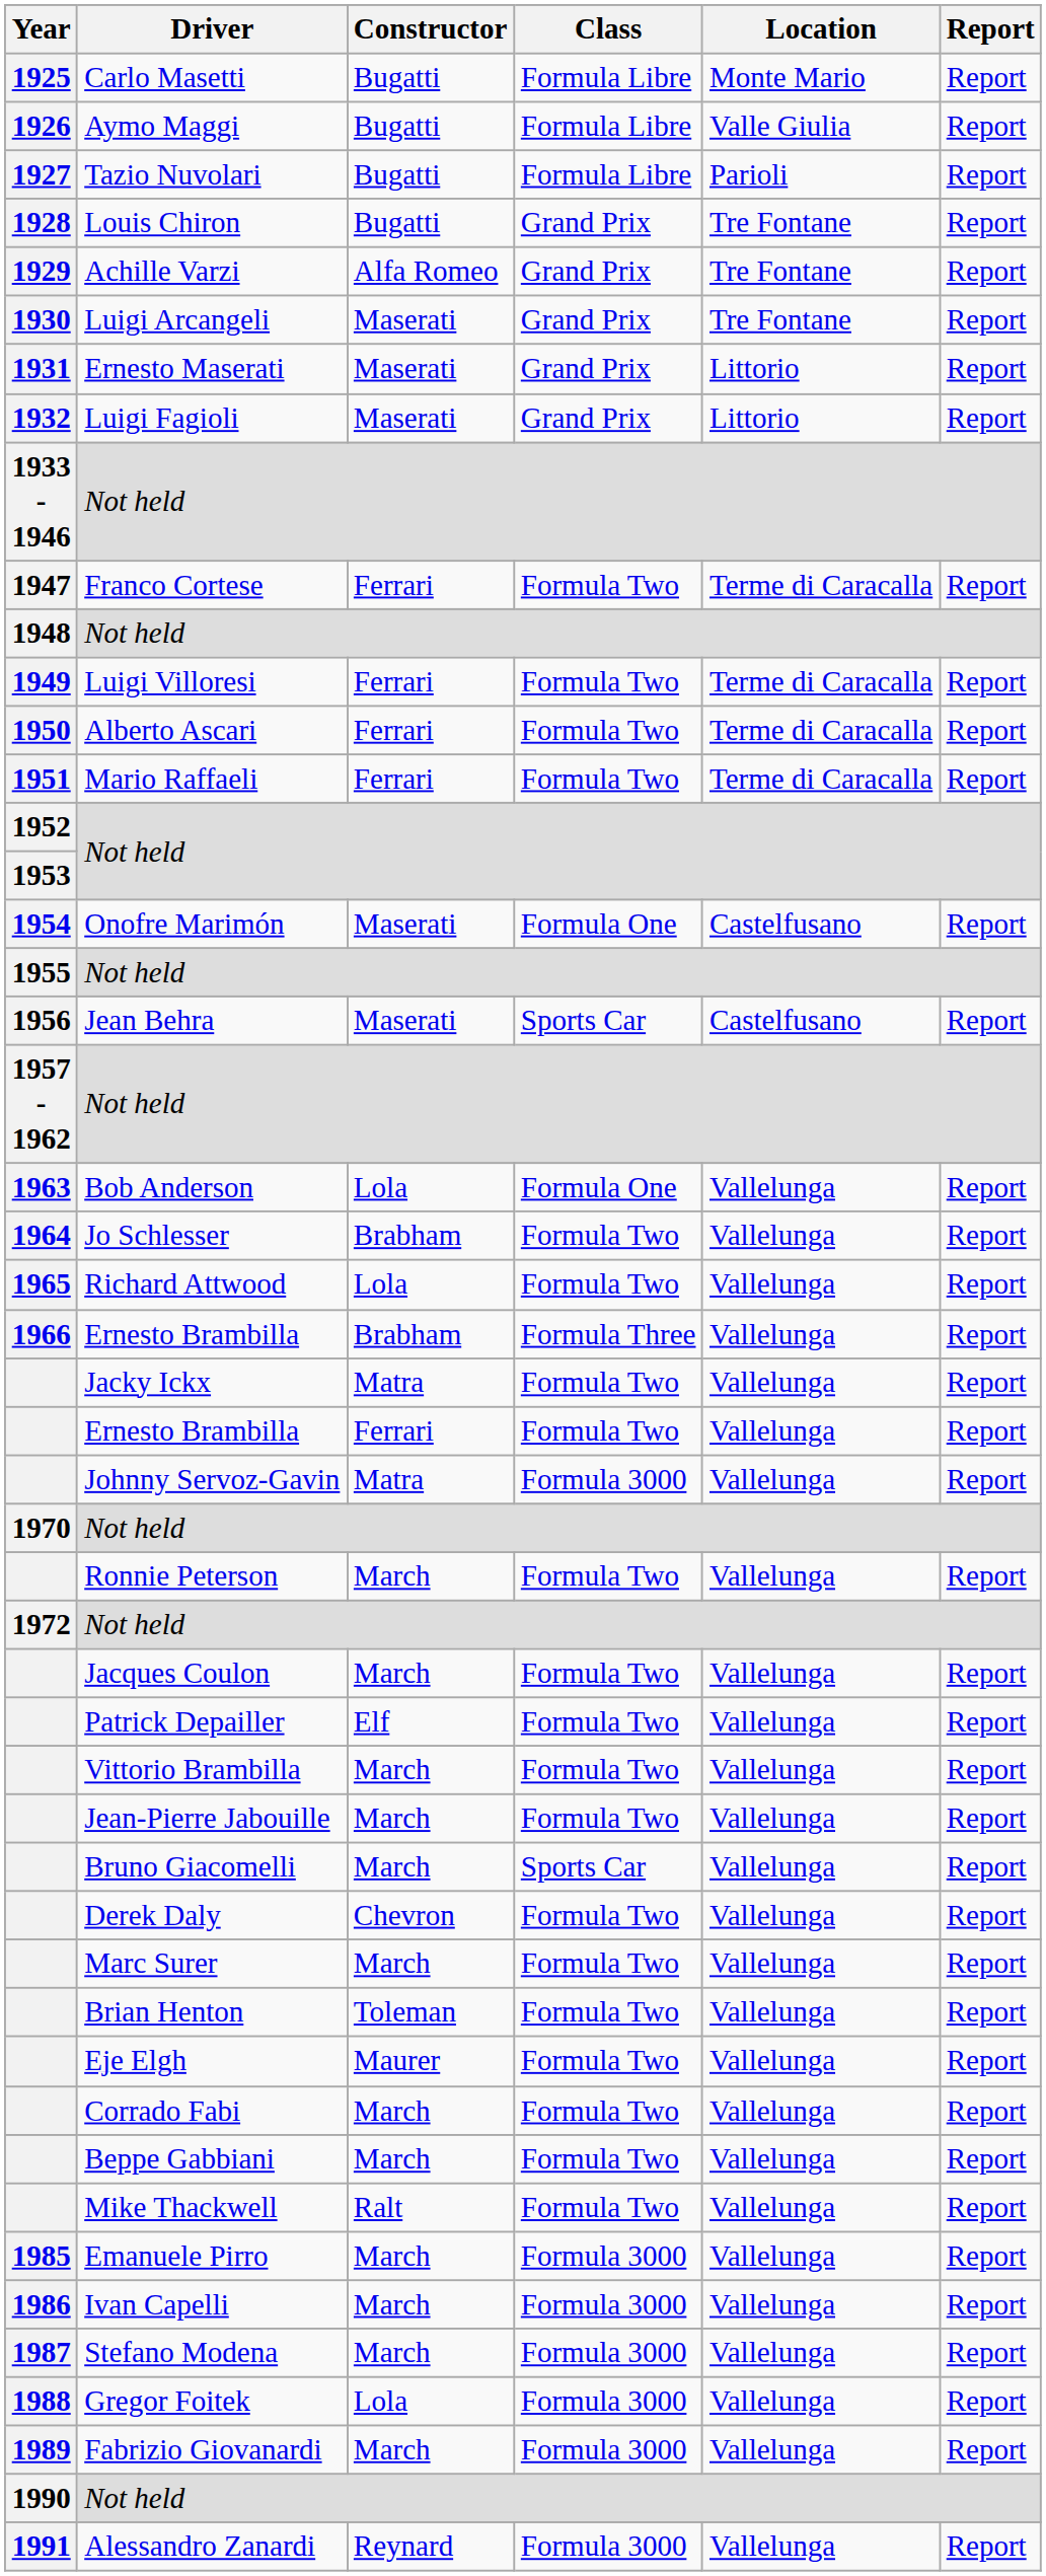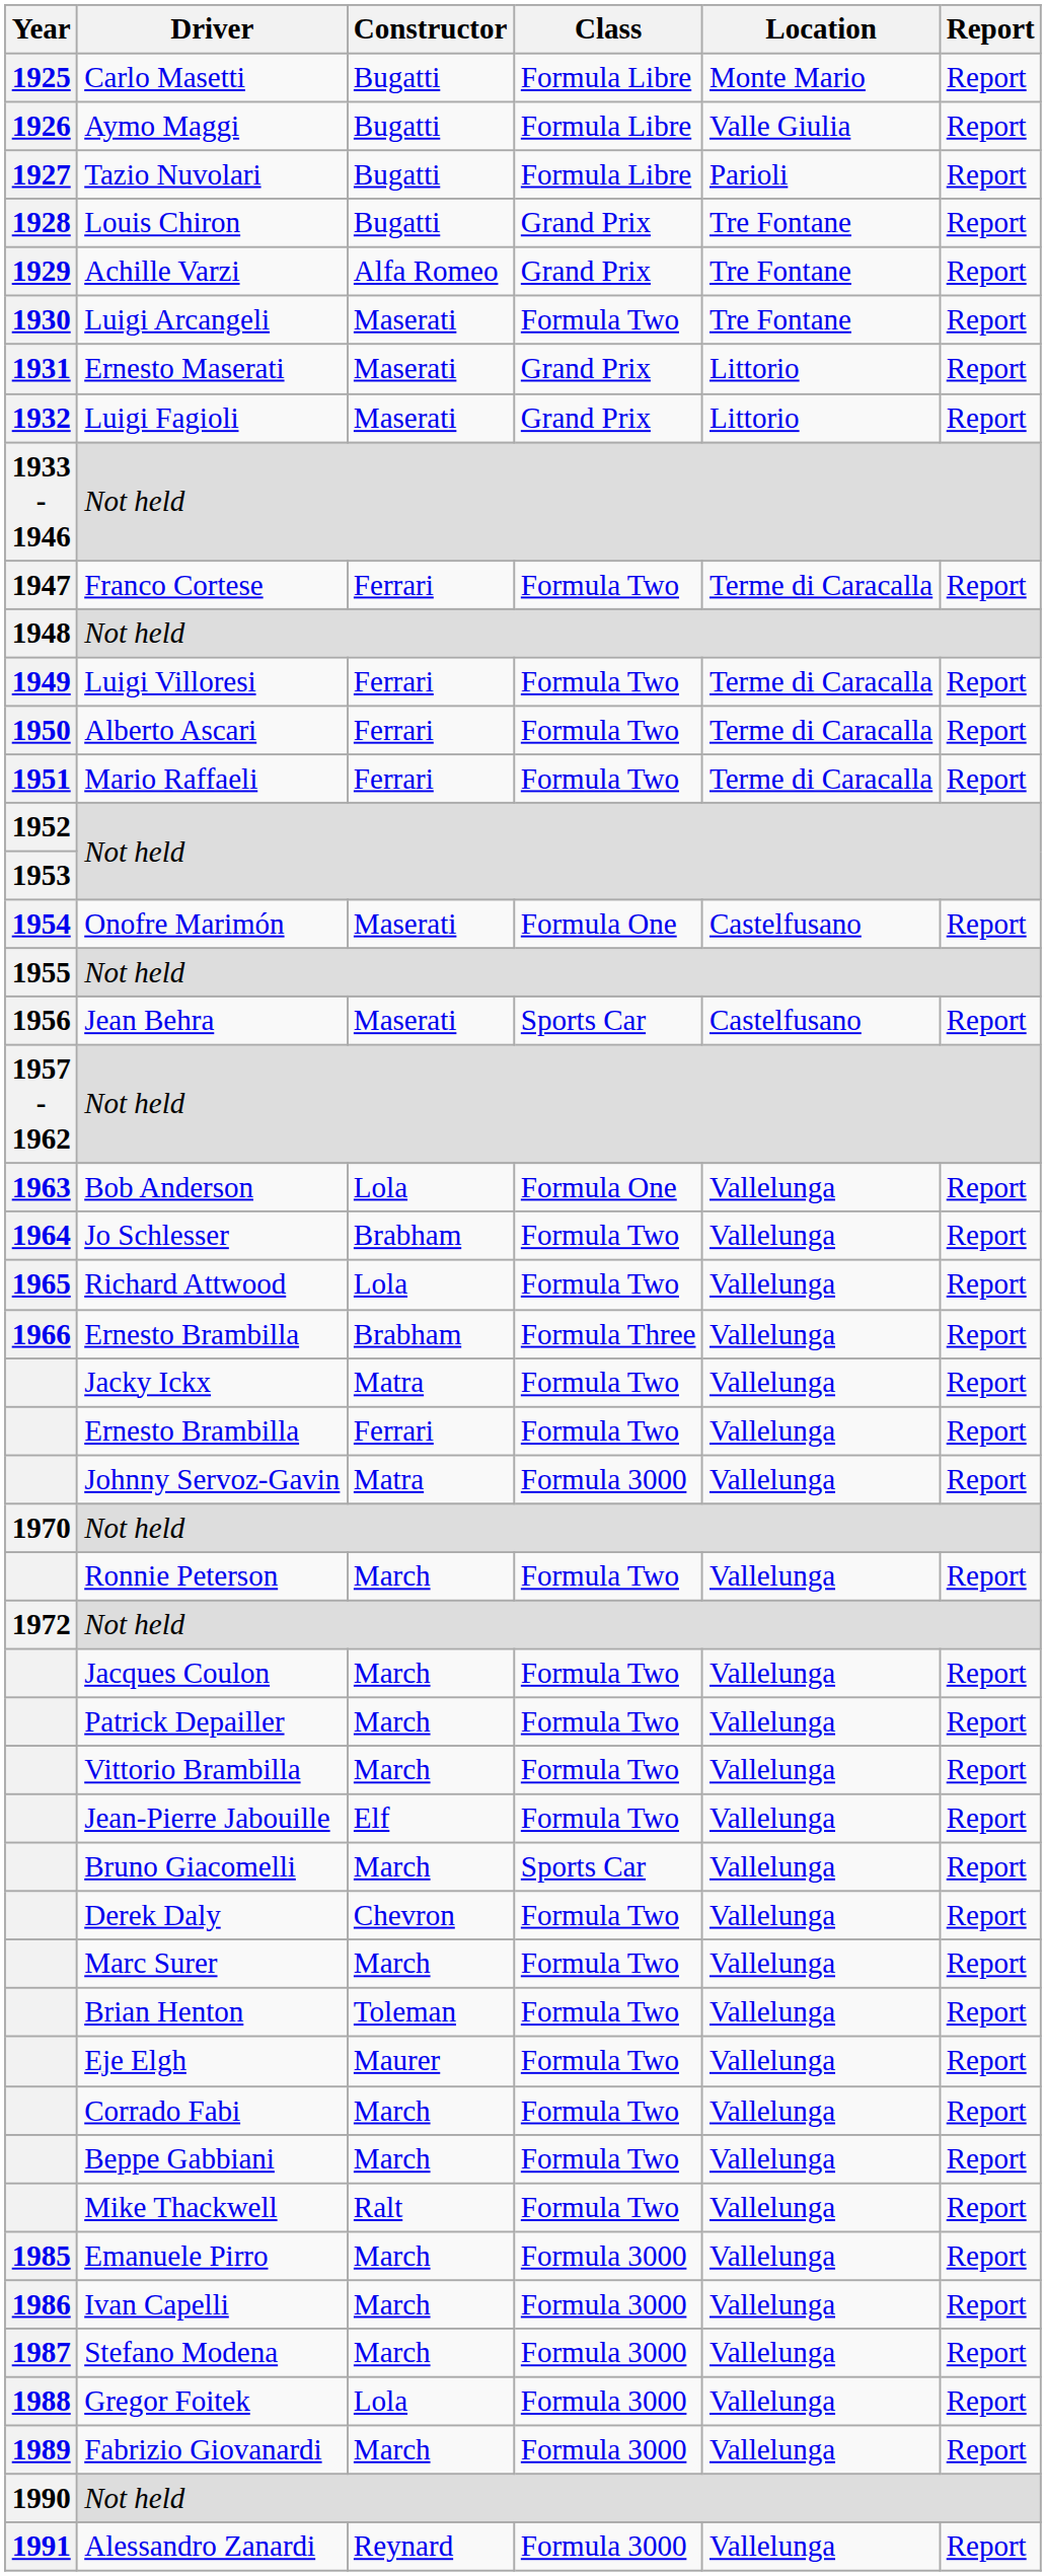Luigi Arcangeli | Class: Grand Prix -> Formula Two
Patrick Depailler | Constructor: Elf -> March
Jean-Pierre Jabouille | Constructor: March -> Elf
